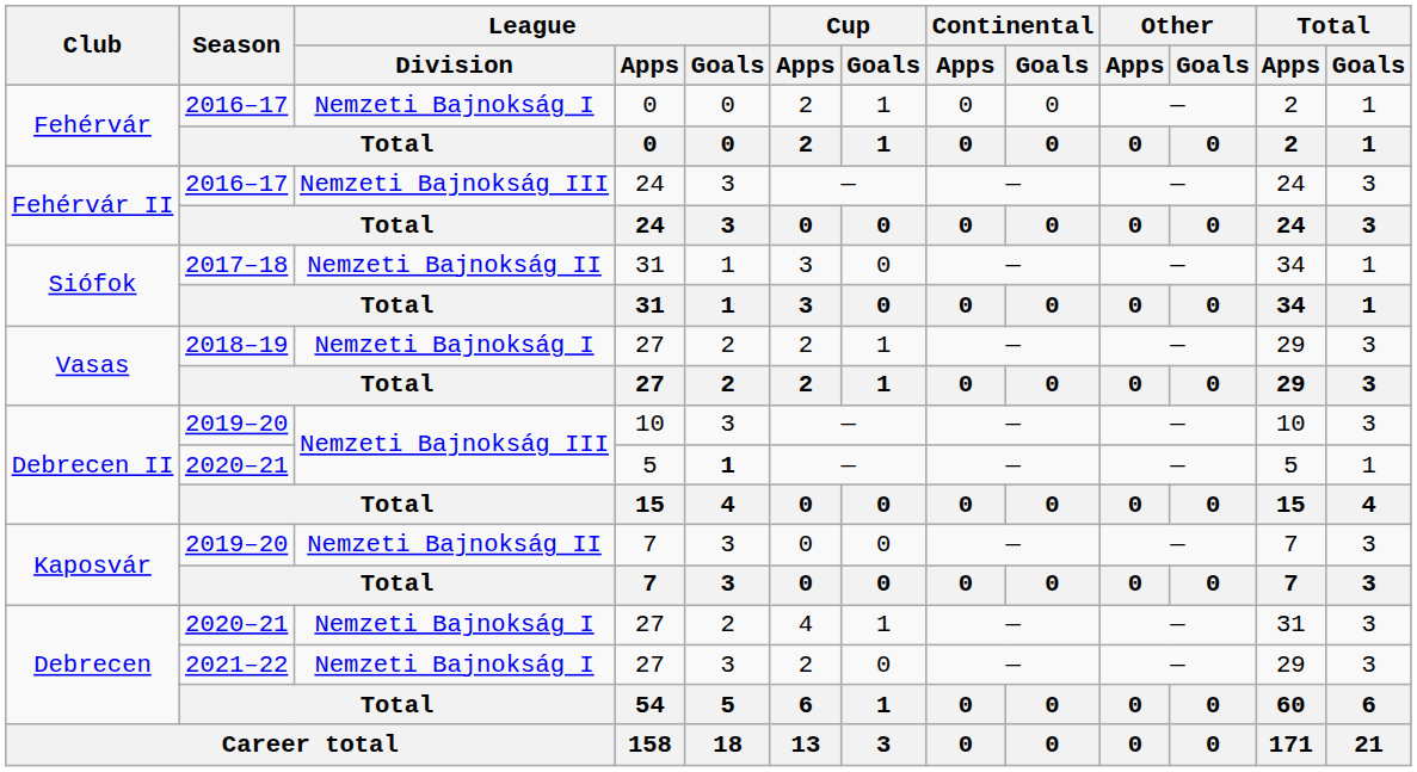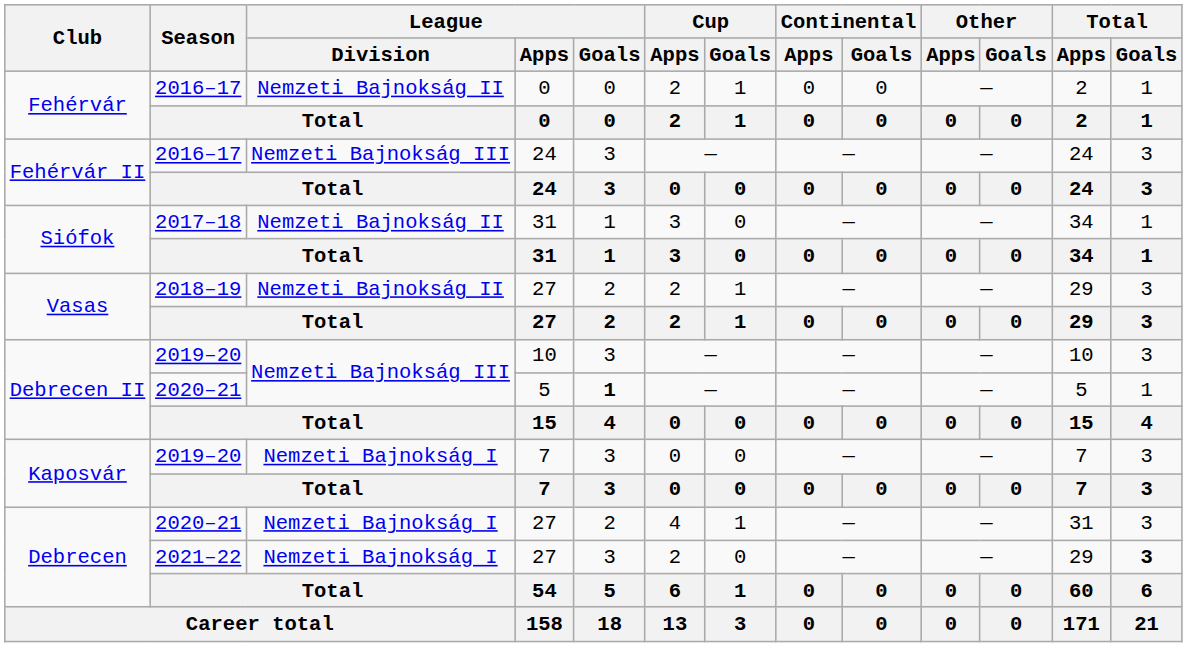Fehérvár / 2016–17 | League / Division: Nemzeti Bajnokság I -> Nemzeti Bajnokság II
Vasas / 2018–19 | League / Division: Nemzeti Bajnokság I -> Nemzeti Bajnokság II
Kaposvár / 2019–20 | League / Division: Nemzeti Bajnokság II -> Nemzeti Bajnokság I
Debrecen / 2021–22 | Total / Goals: normal -> bold
